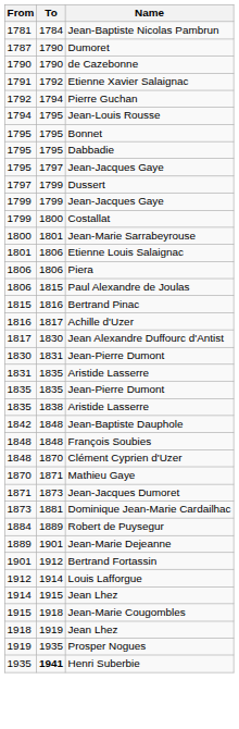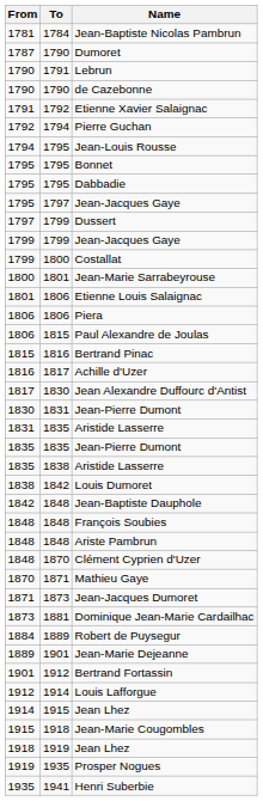+ row: 1790 | 1791 | Lebrun
+ row: 1838 | 1842 | Louis Dumoret
+ row: 1848 | 1848 | Ariste Pambrun
Henri Suberbie | To: bold -> normal
